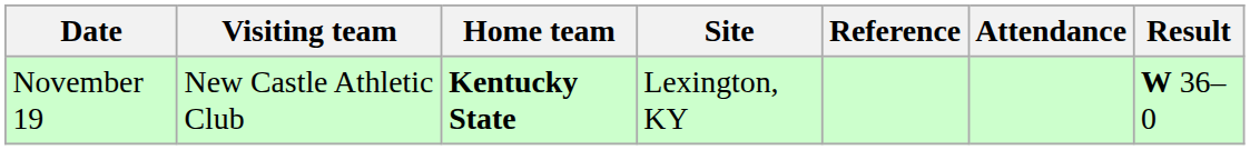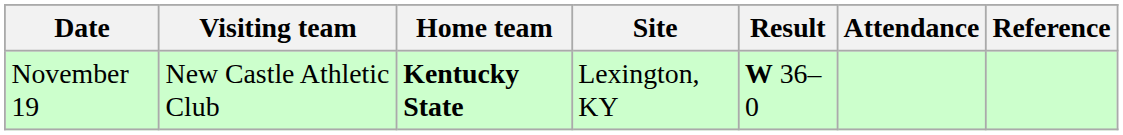columns swapped: Result <-> Reference
